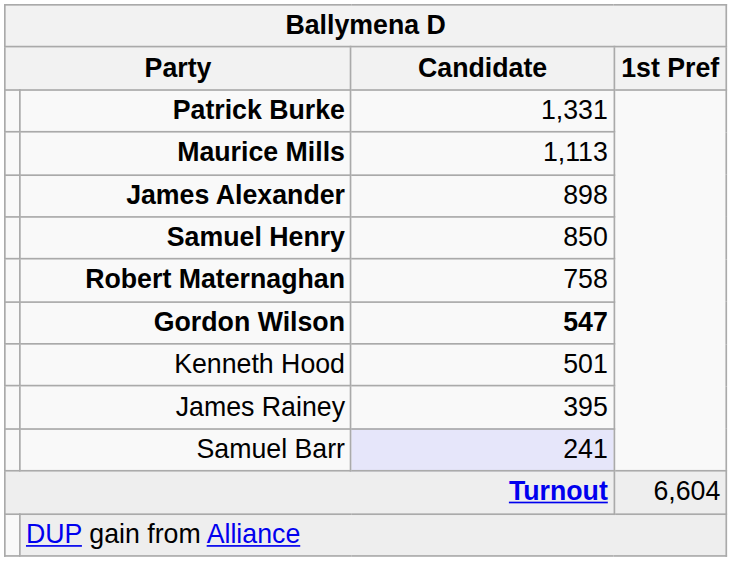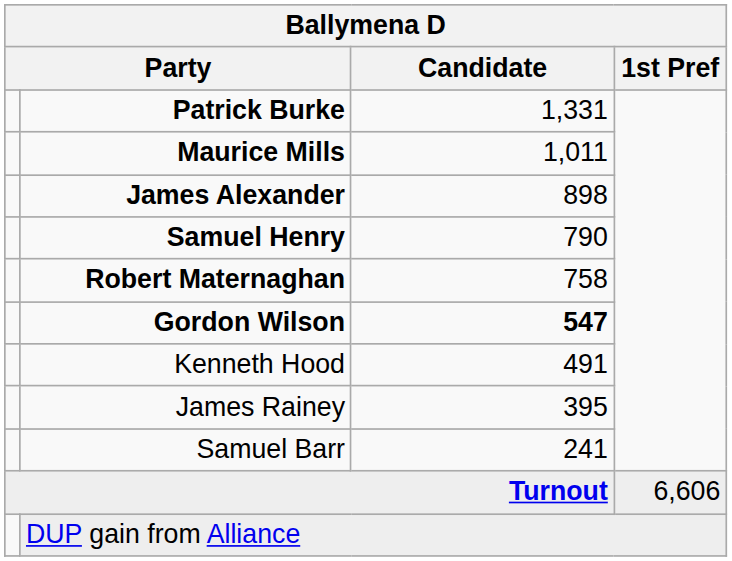Maurice Mills | Candidate: 1,113 -> 1,011
Samuel Henry | Candidate: 850 -> 790
Kenneth Hood | Candidate: 501 -> 491
Samuel Barr | Candidate: lavender background -> no background
Turnout | 1st Pref: 6,604 -> 6,606
